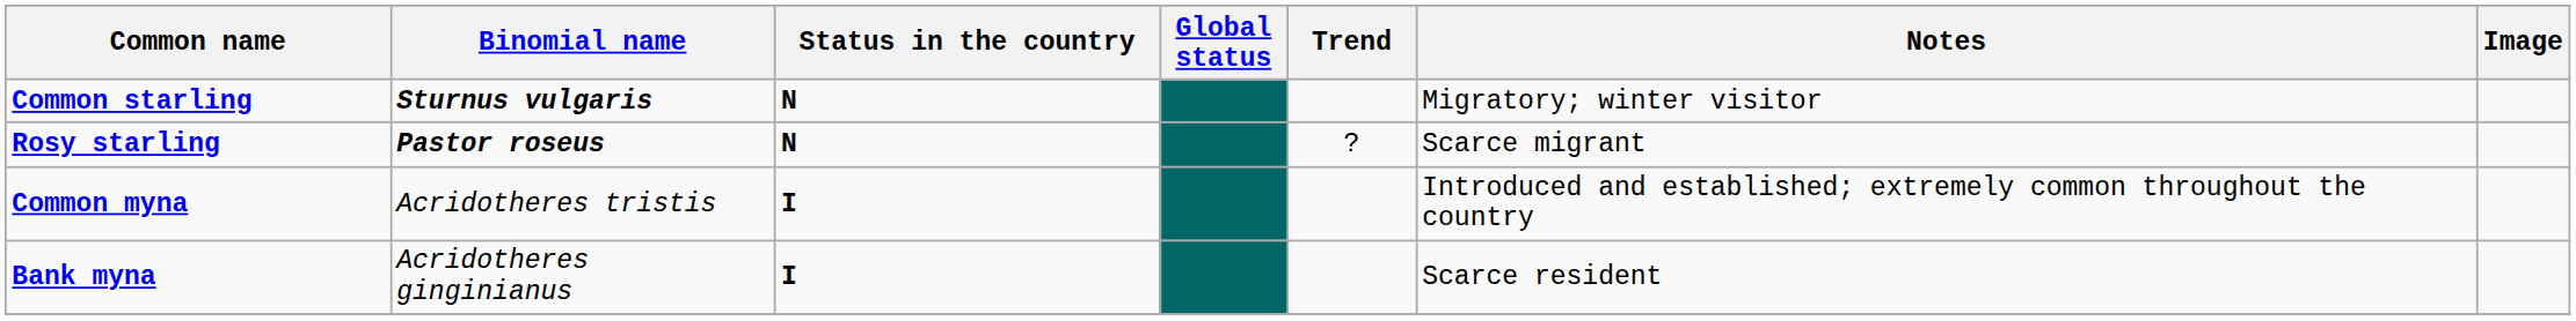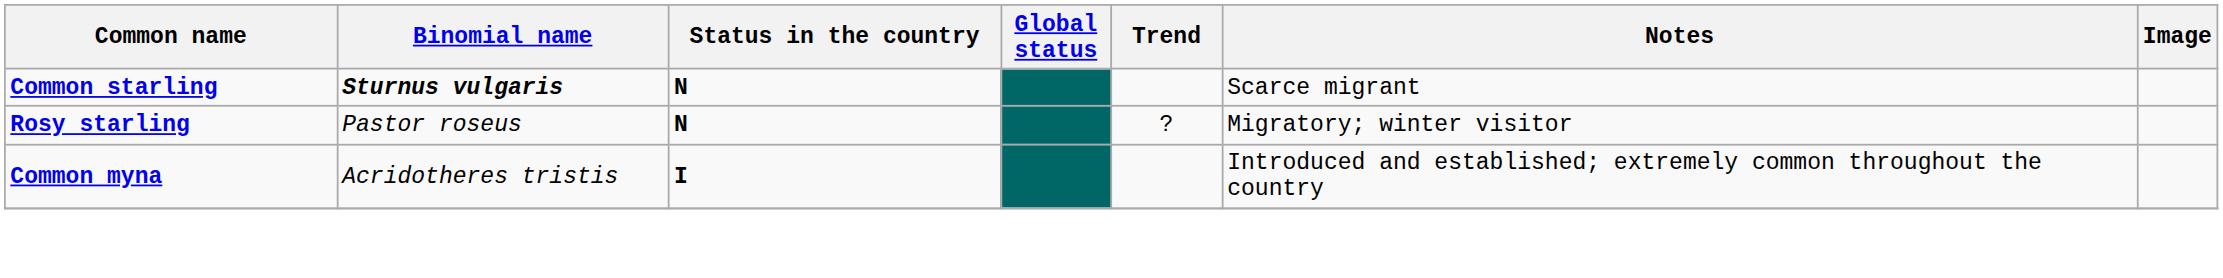Common starling | Notes: Migratory; winter visitor -> Scarce migrant
Rosy starling | Binomial name: bold -> normal
Rosy starling | Notes: Scarce migrant -> Migratory; winter visitor
- row: Bank myna | Acridotheres ginginianus | I | Scarce resident
